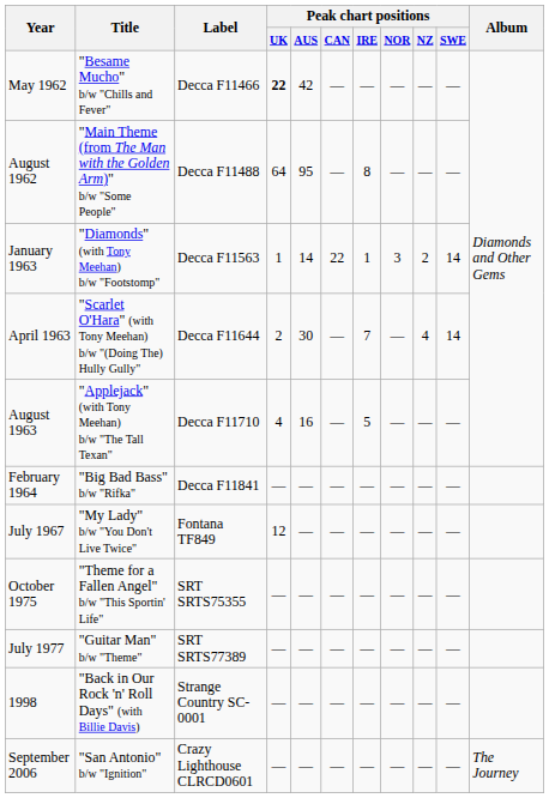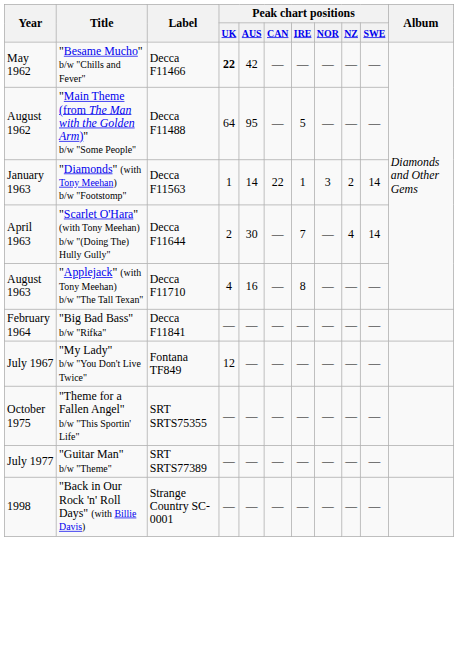August 1962 | Peak chart positions / IRE: 8 -> 5
August 1963 | Peak chart positions / IRE: 5 -> 8
- row: September 2006 | "San Antonio" b/w "Ignition" | Crazy Lighthouse CLRCD0601 | — | — | — | — | — | — | — | The Journey
